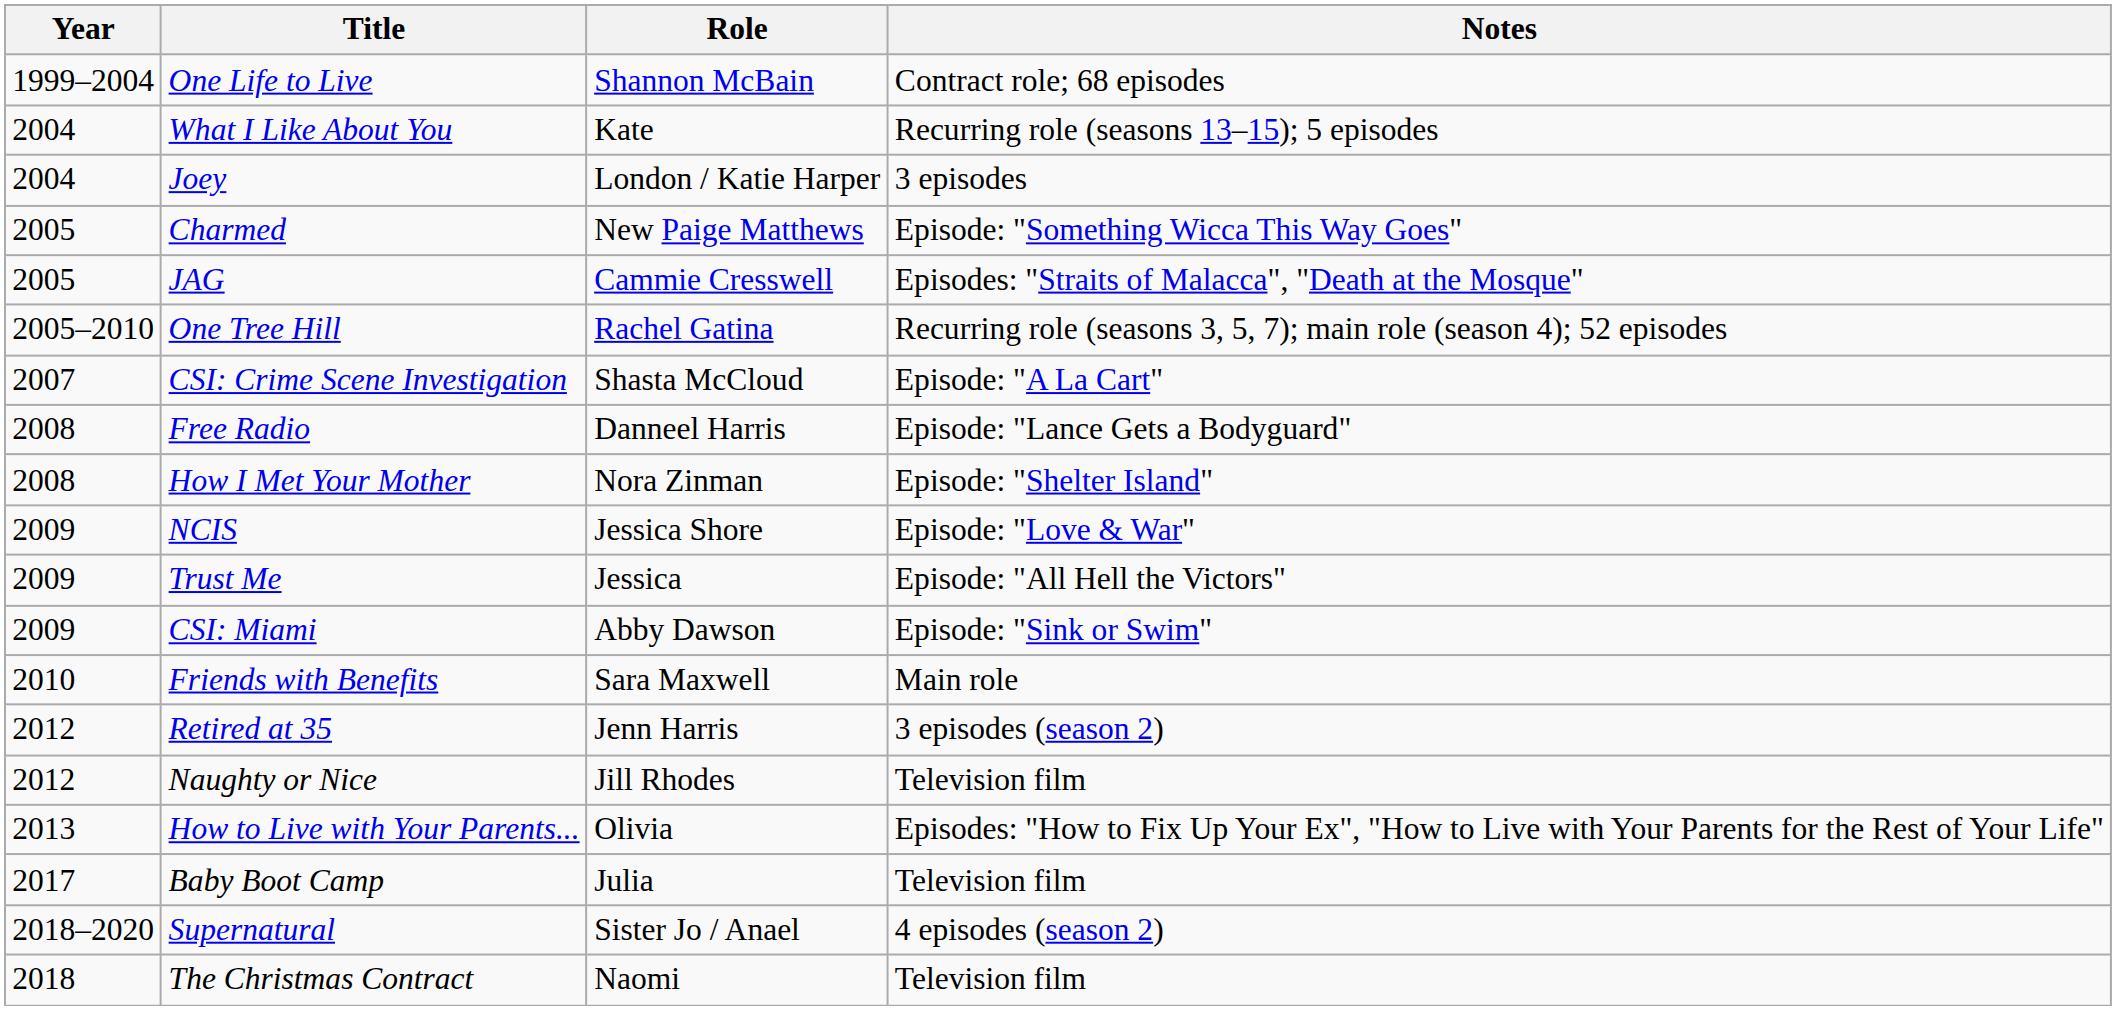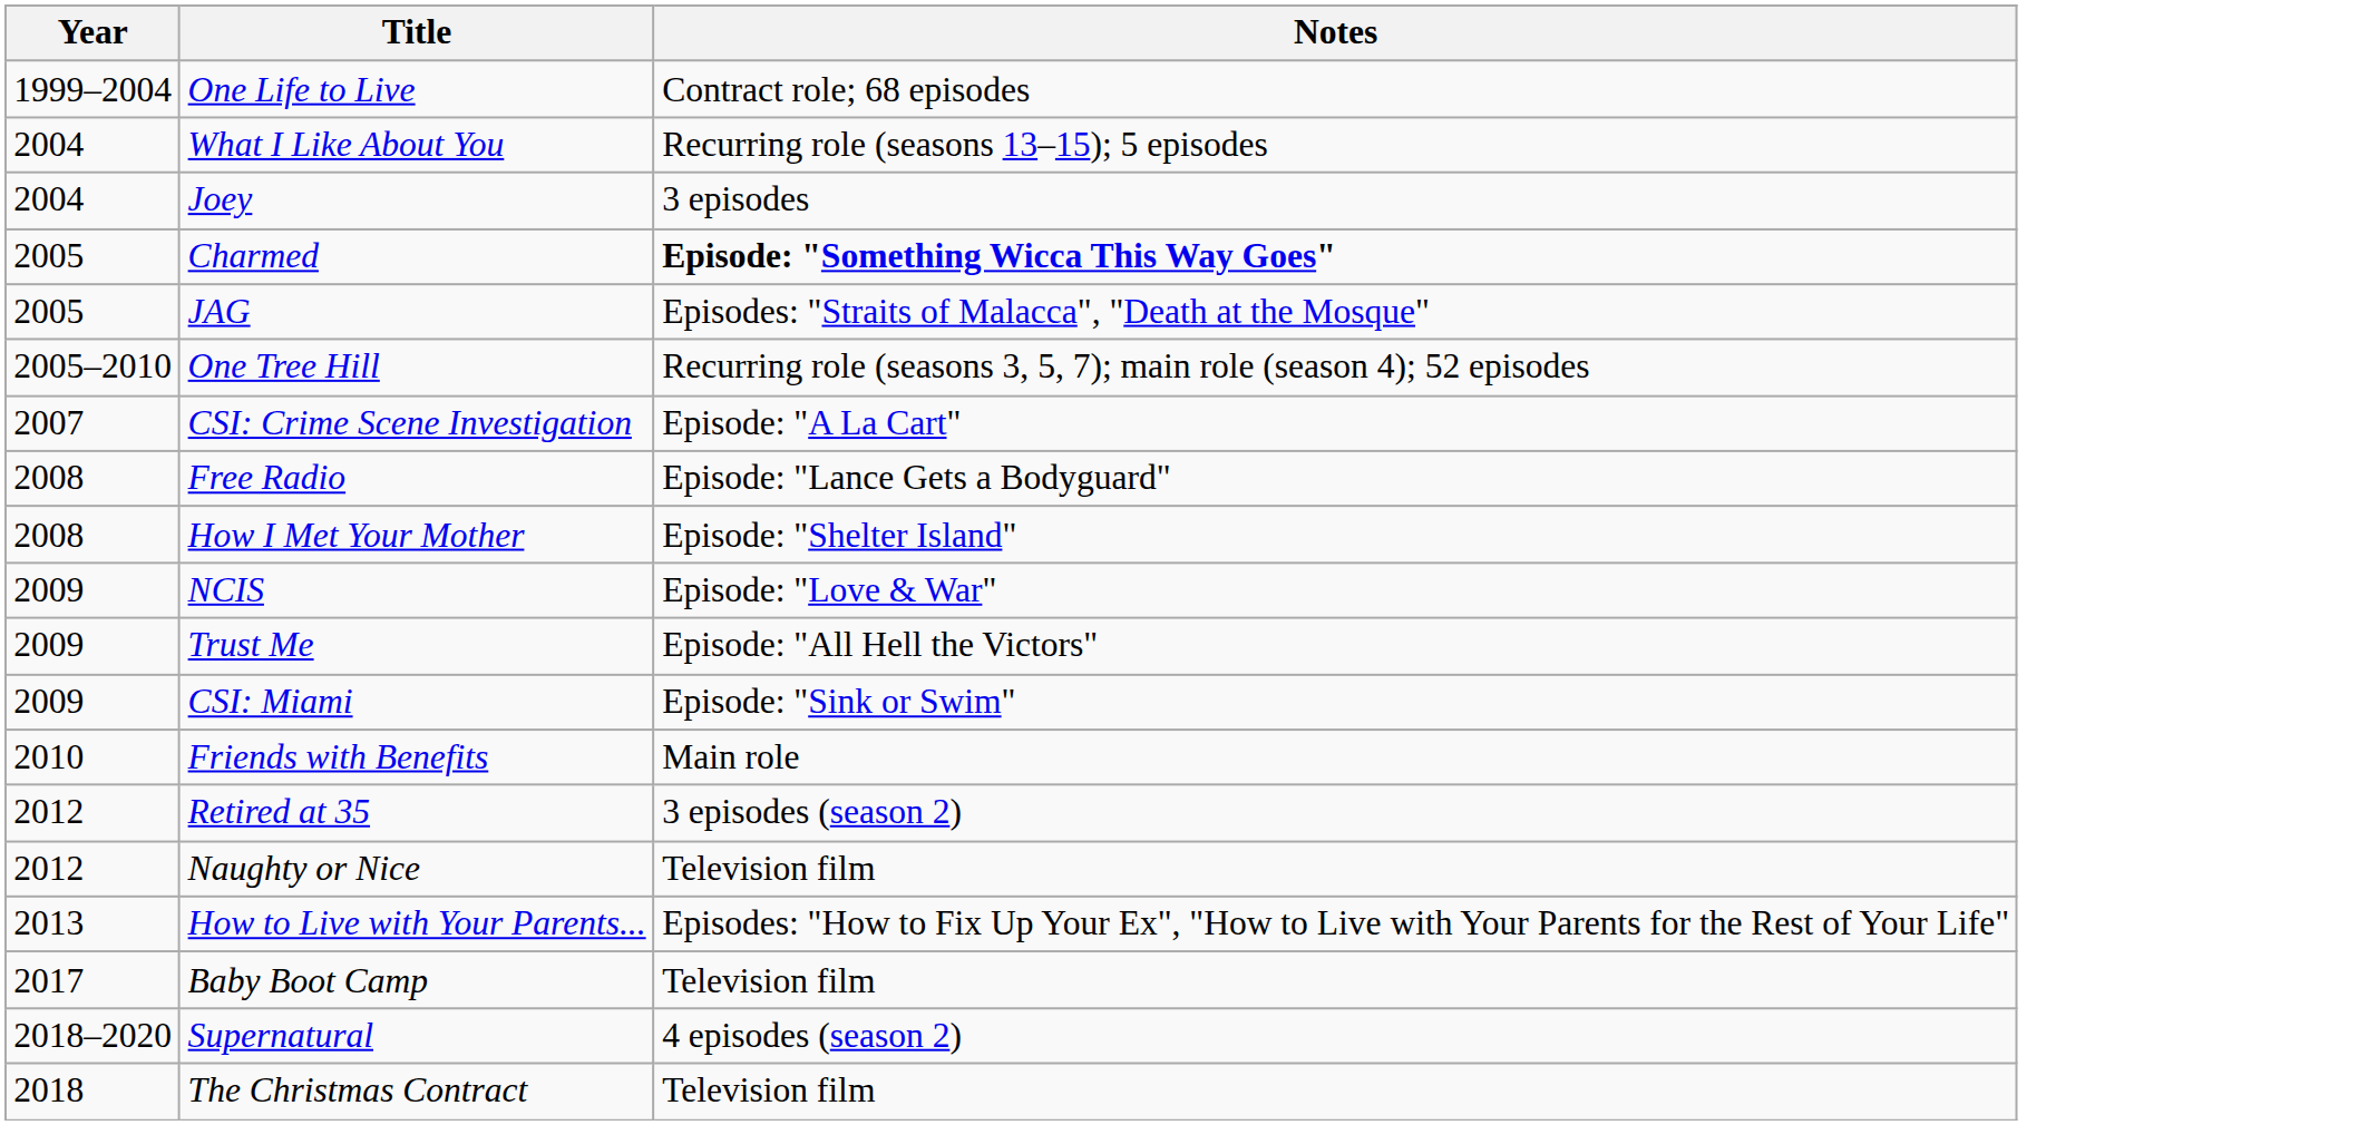- column: Role | Shannon McBain | Kate | London / Katie Harper | New Paige Matthews | Cammie Cresswell | Rachel Gatina | Shasta McCloud | Danneel Harris | Nora Zinman | Jessica Shore | Jessica | Abby Dawson | Sara Maxwell | Jenn Harris | Jill Rhodes | Olivia | Julia | Sister Jo / Anael | Naomi
Charmed | Notes: normal -> bold
